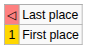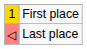rows swapped: First place <-> Last place
